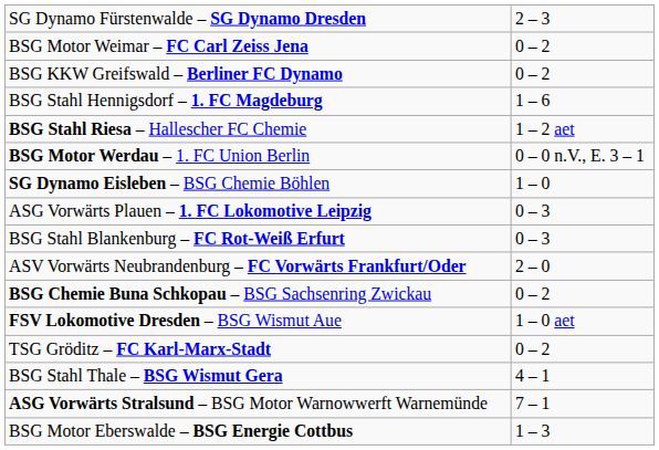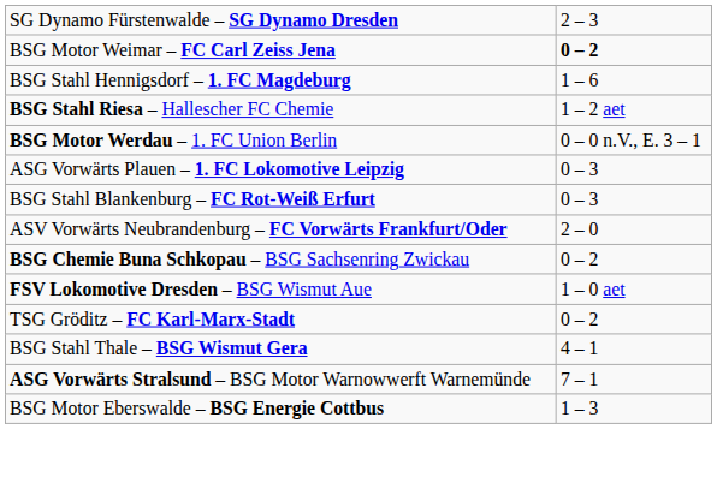BSG Motor Weimar – FC Carl Zeiss Jena | column 2: normal -> bold
- row: BSG KKW Greifswald – Berliner FC Dynamo | 0 – 2
- row: SG Dynamo Eisleben – BSG Chemie Böhlen | 1 – 0
